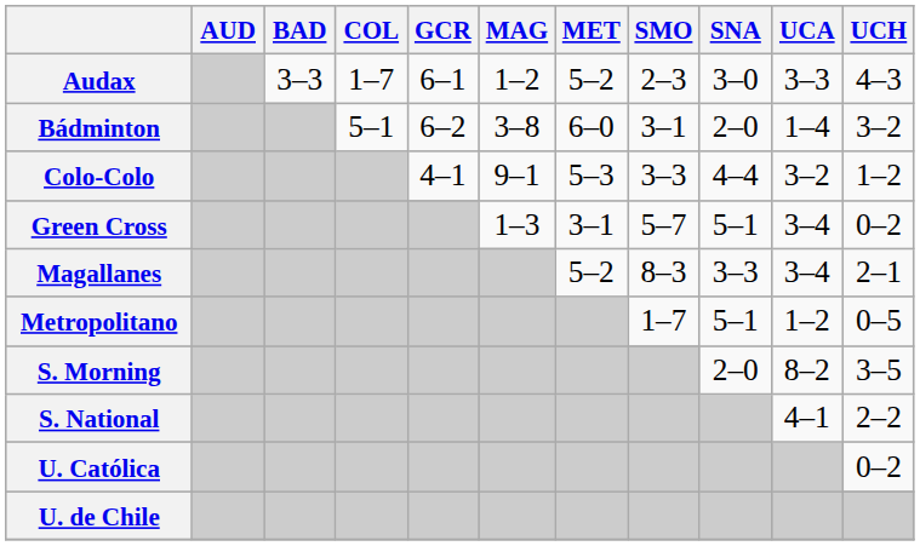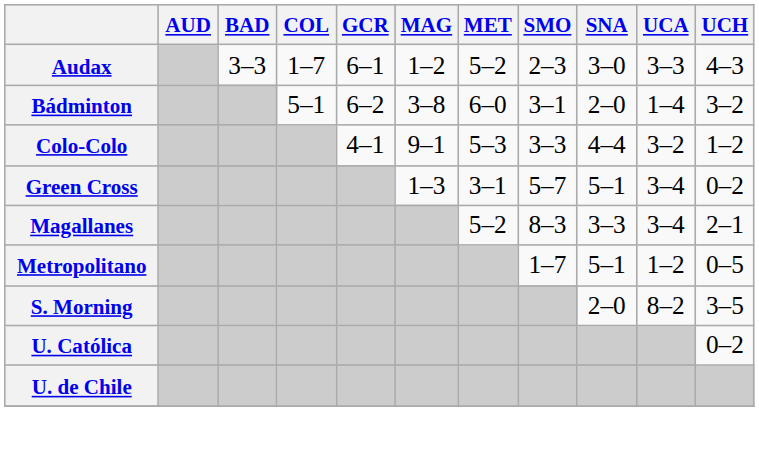- row: S. National | 4–1 | 2–2
